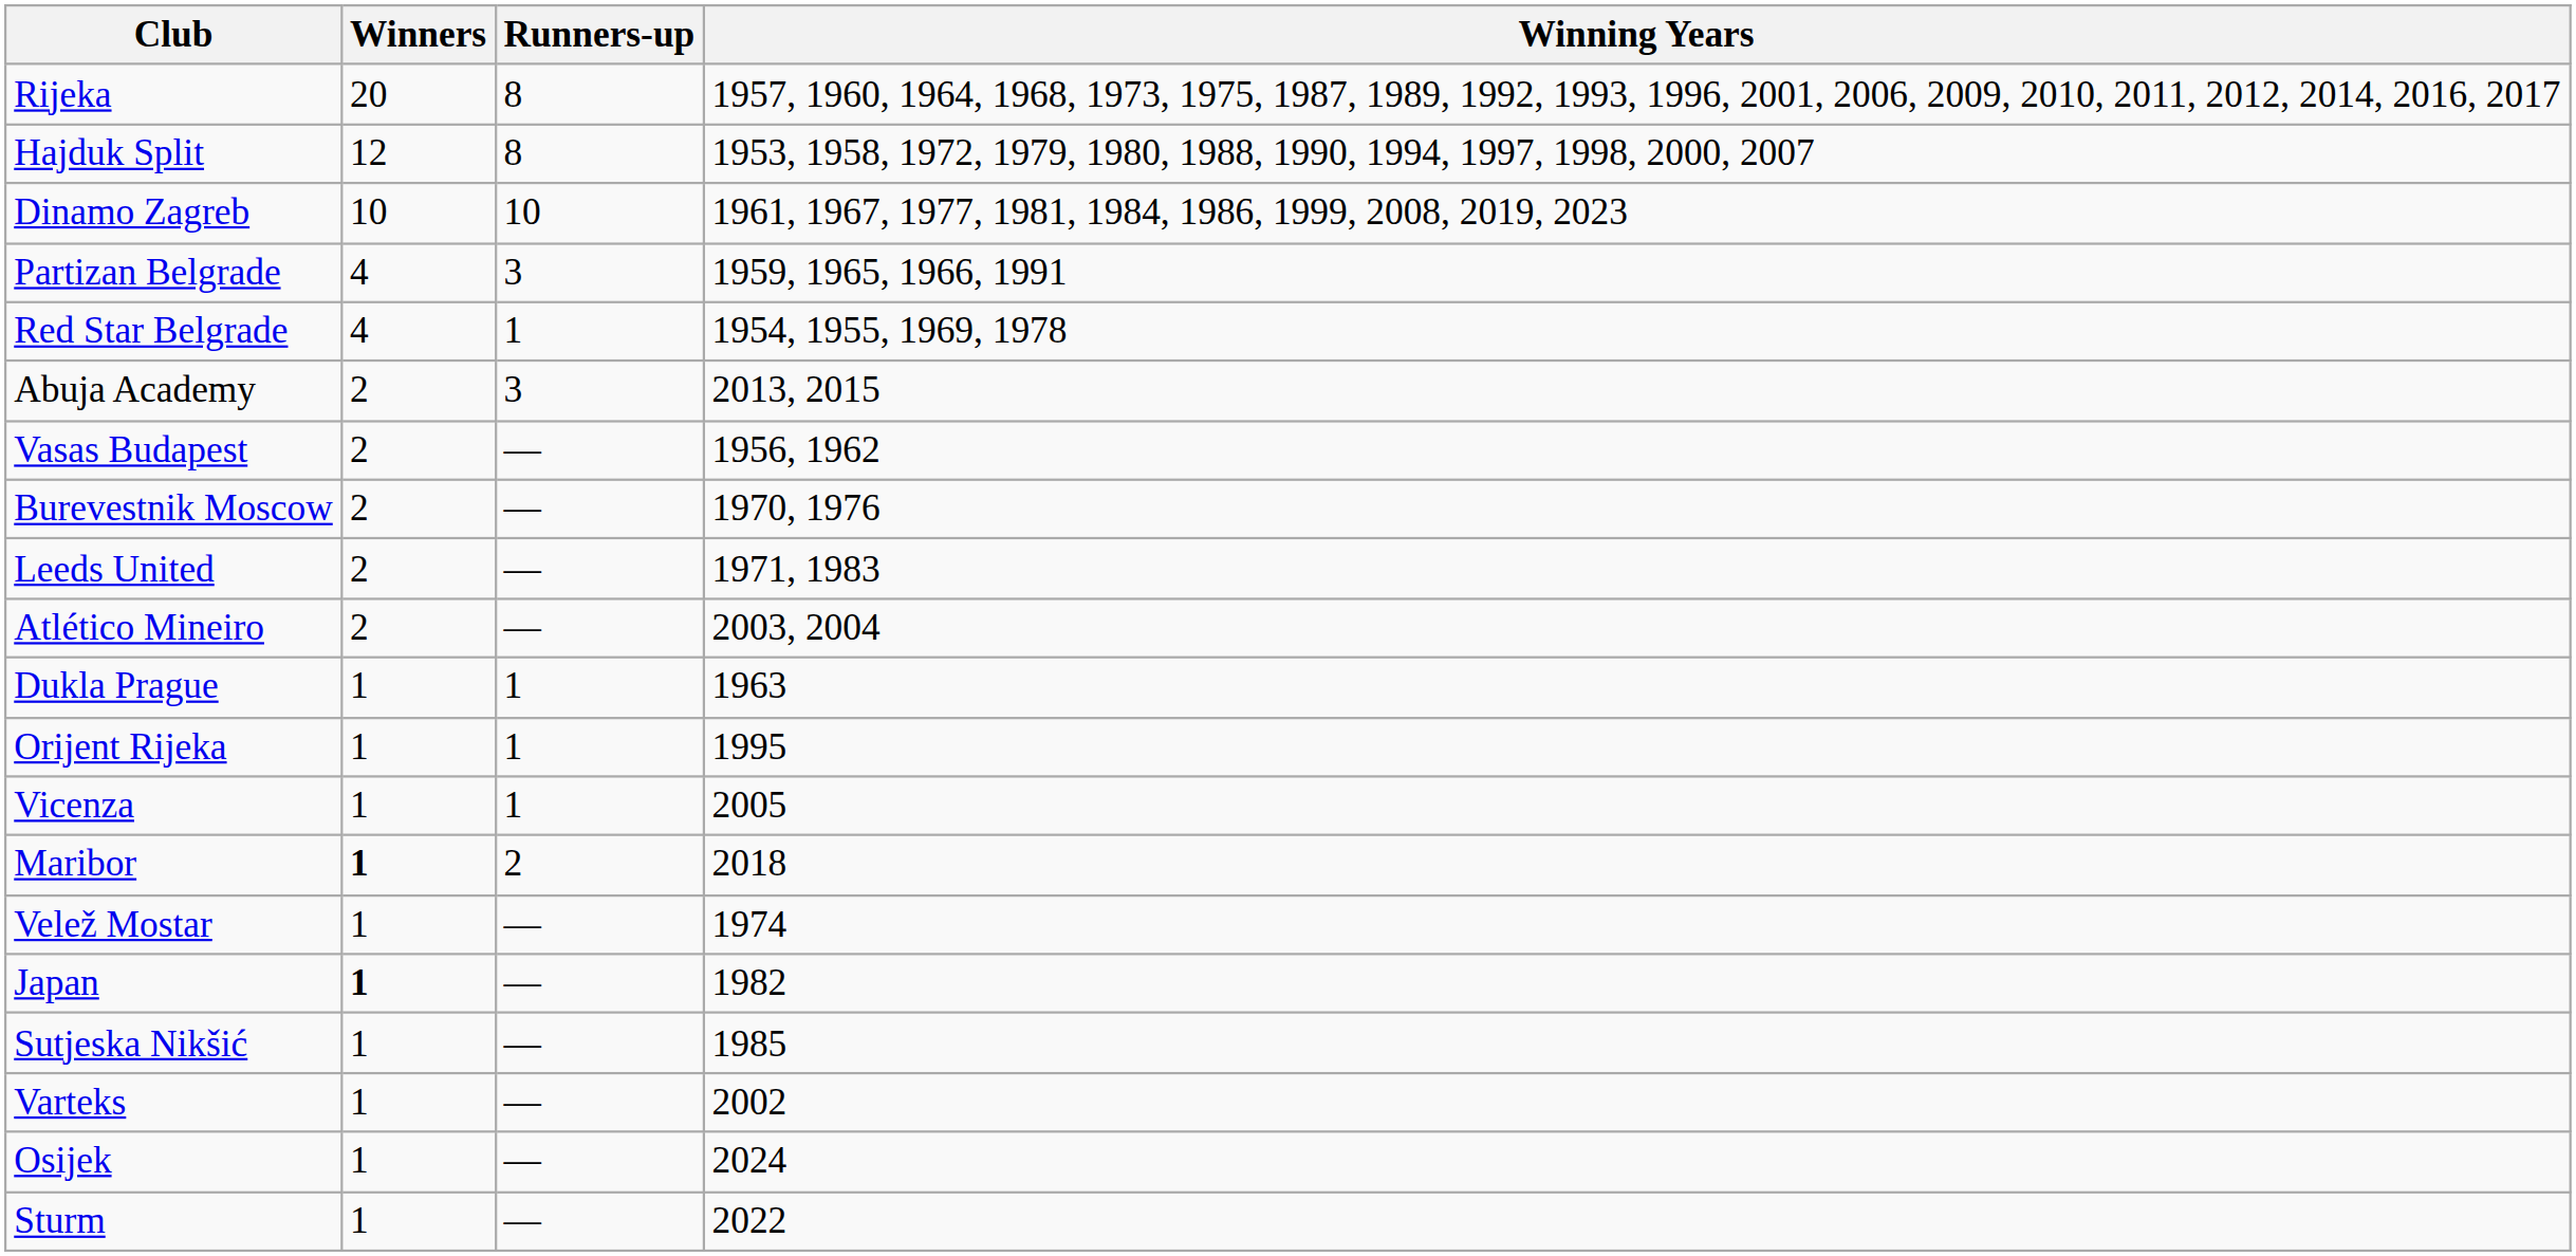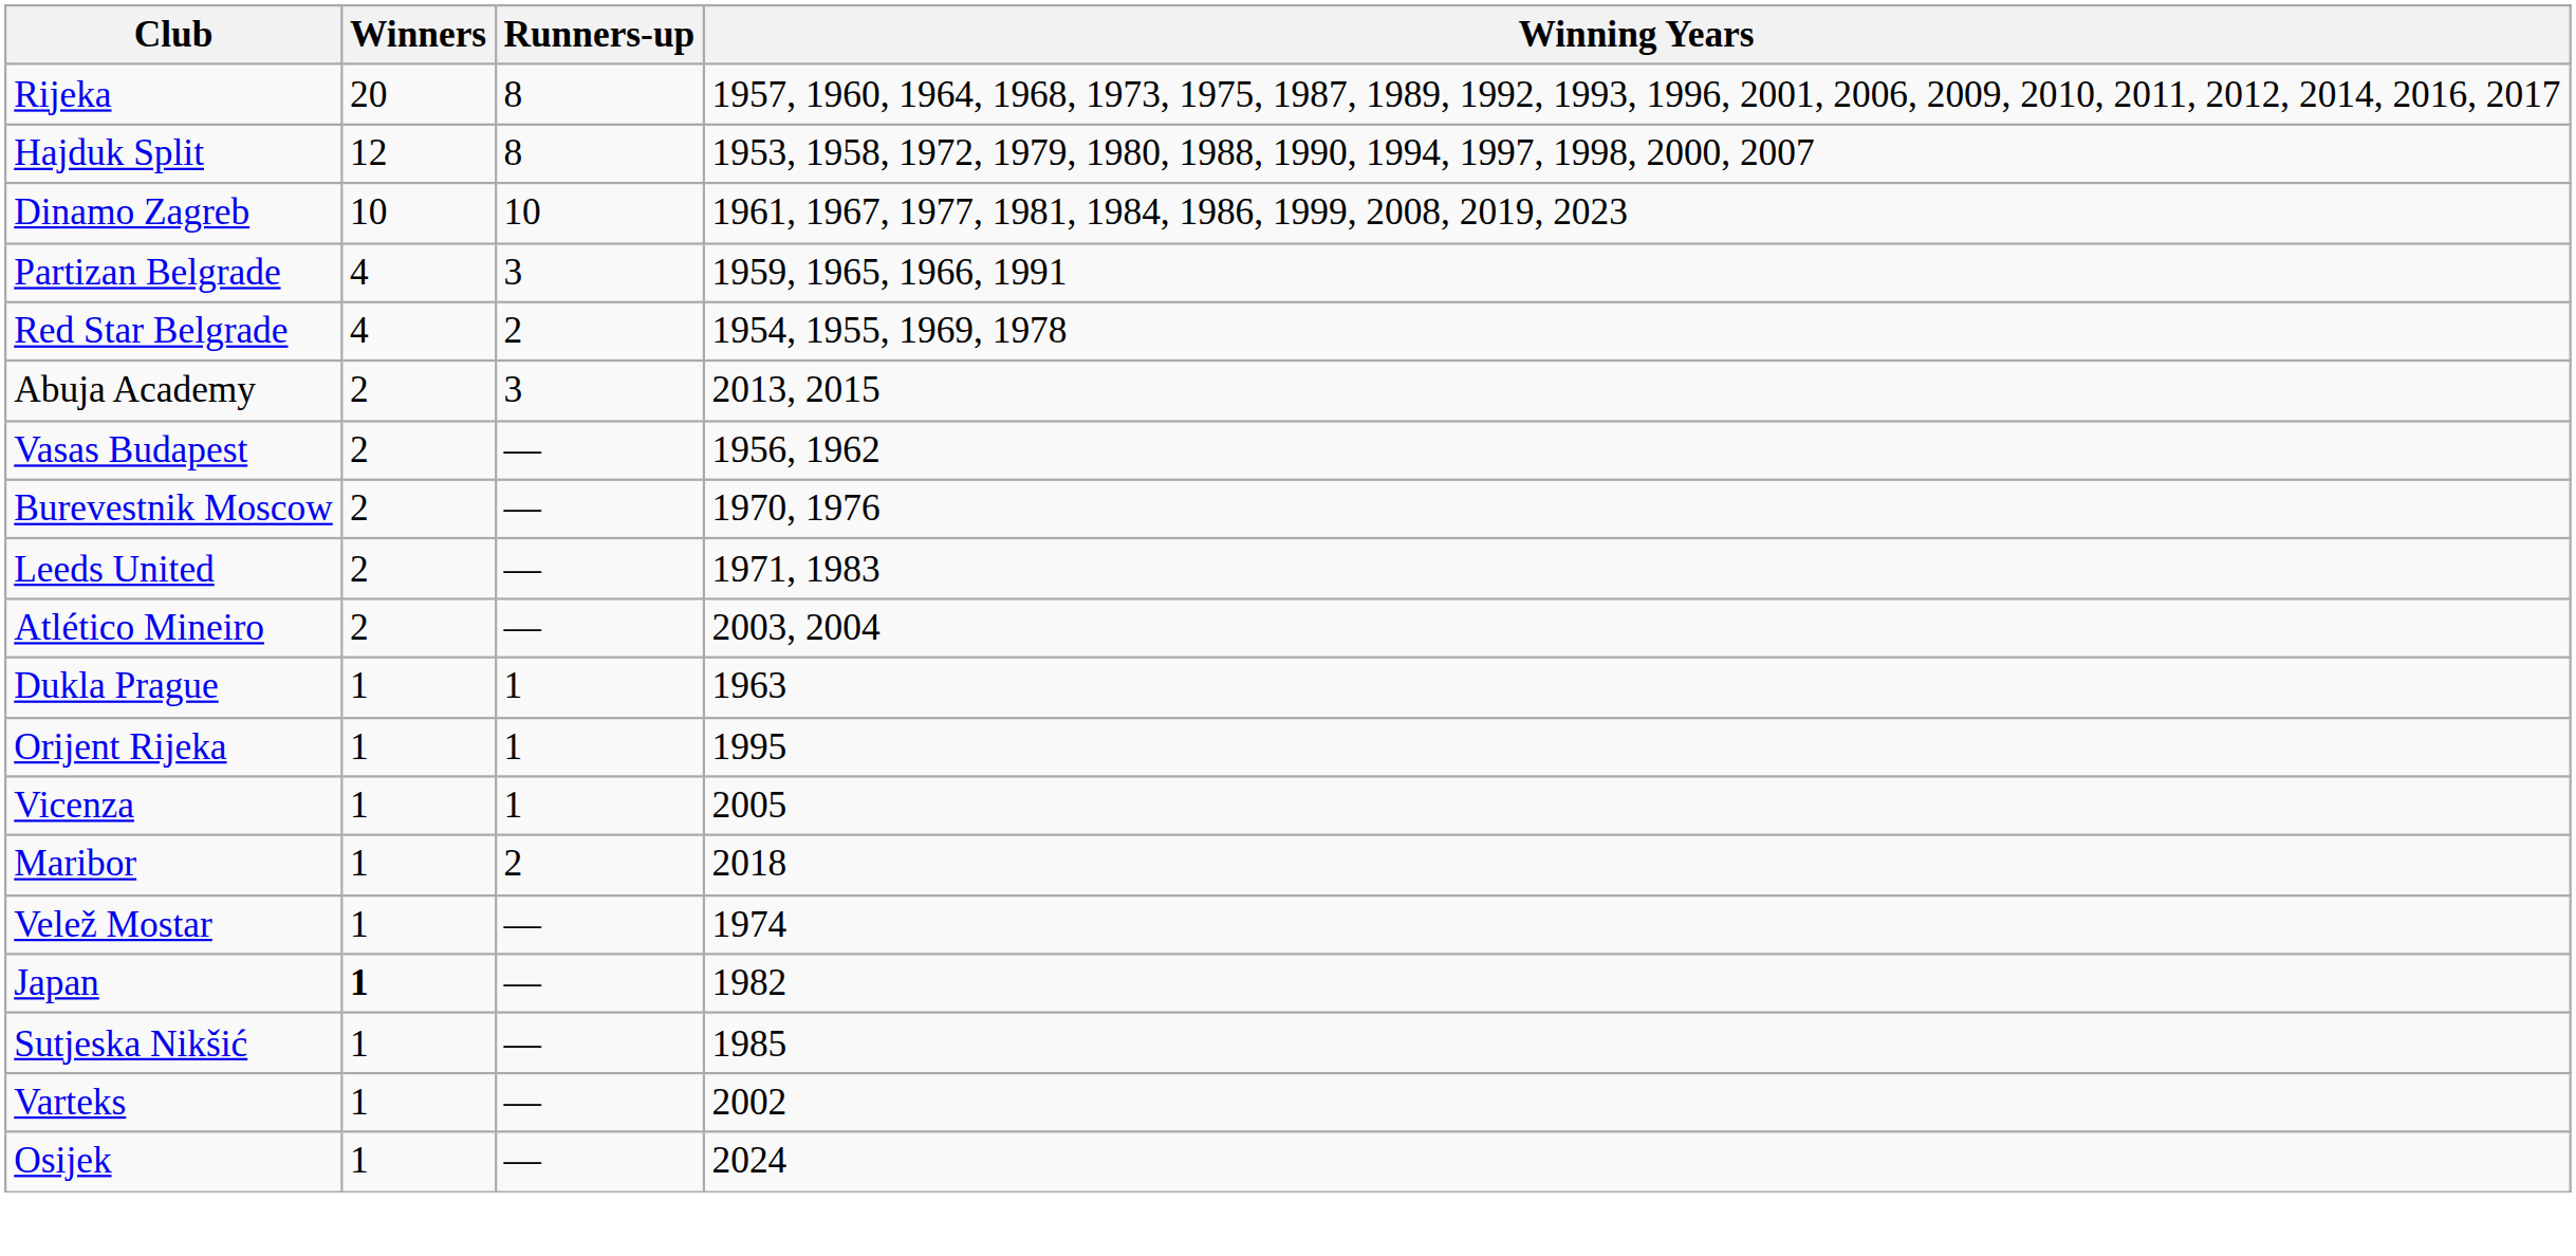Red Star Belgrade | Runners-up: 1 -> 2
Maribor | Winners: bold -> normal
- row: Sturm | 1 | — | 2022
